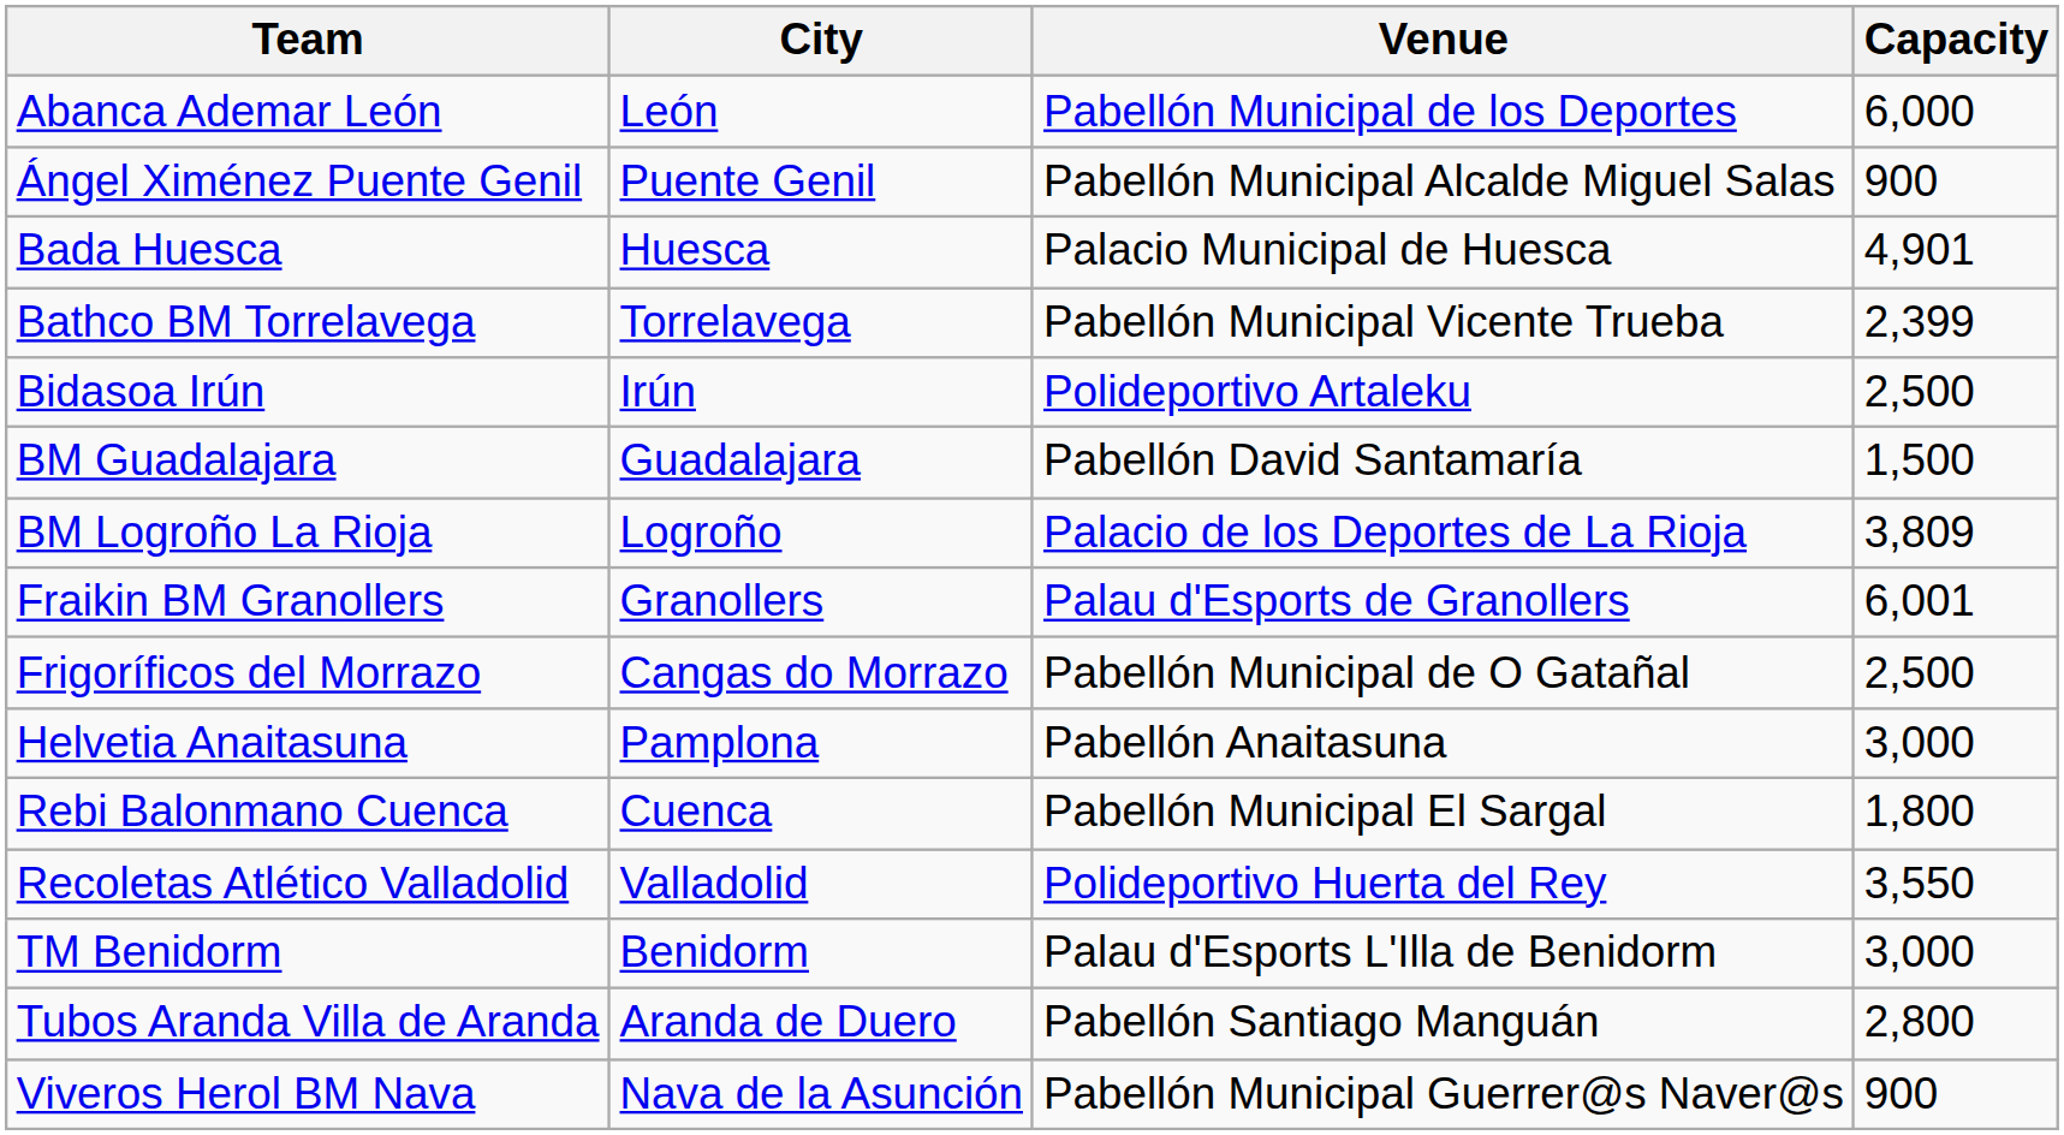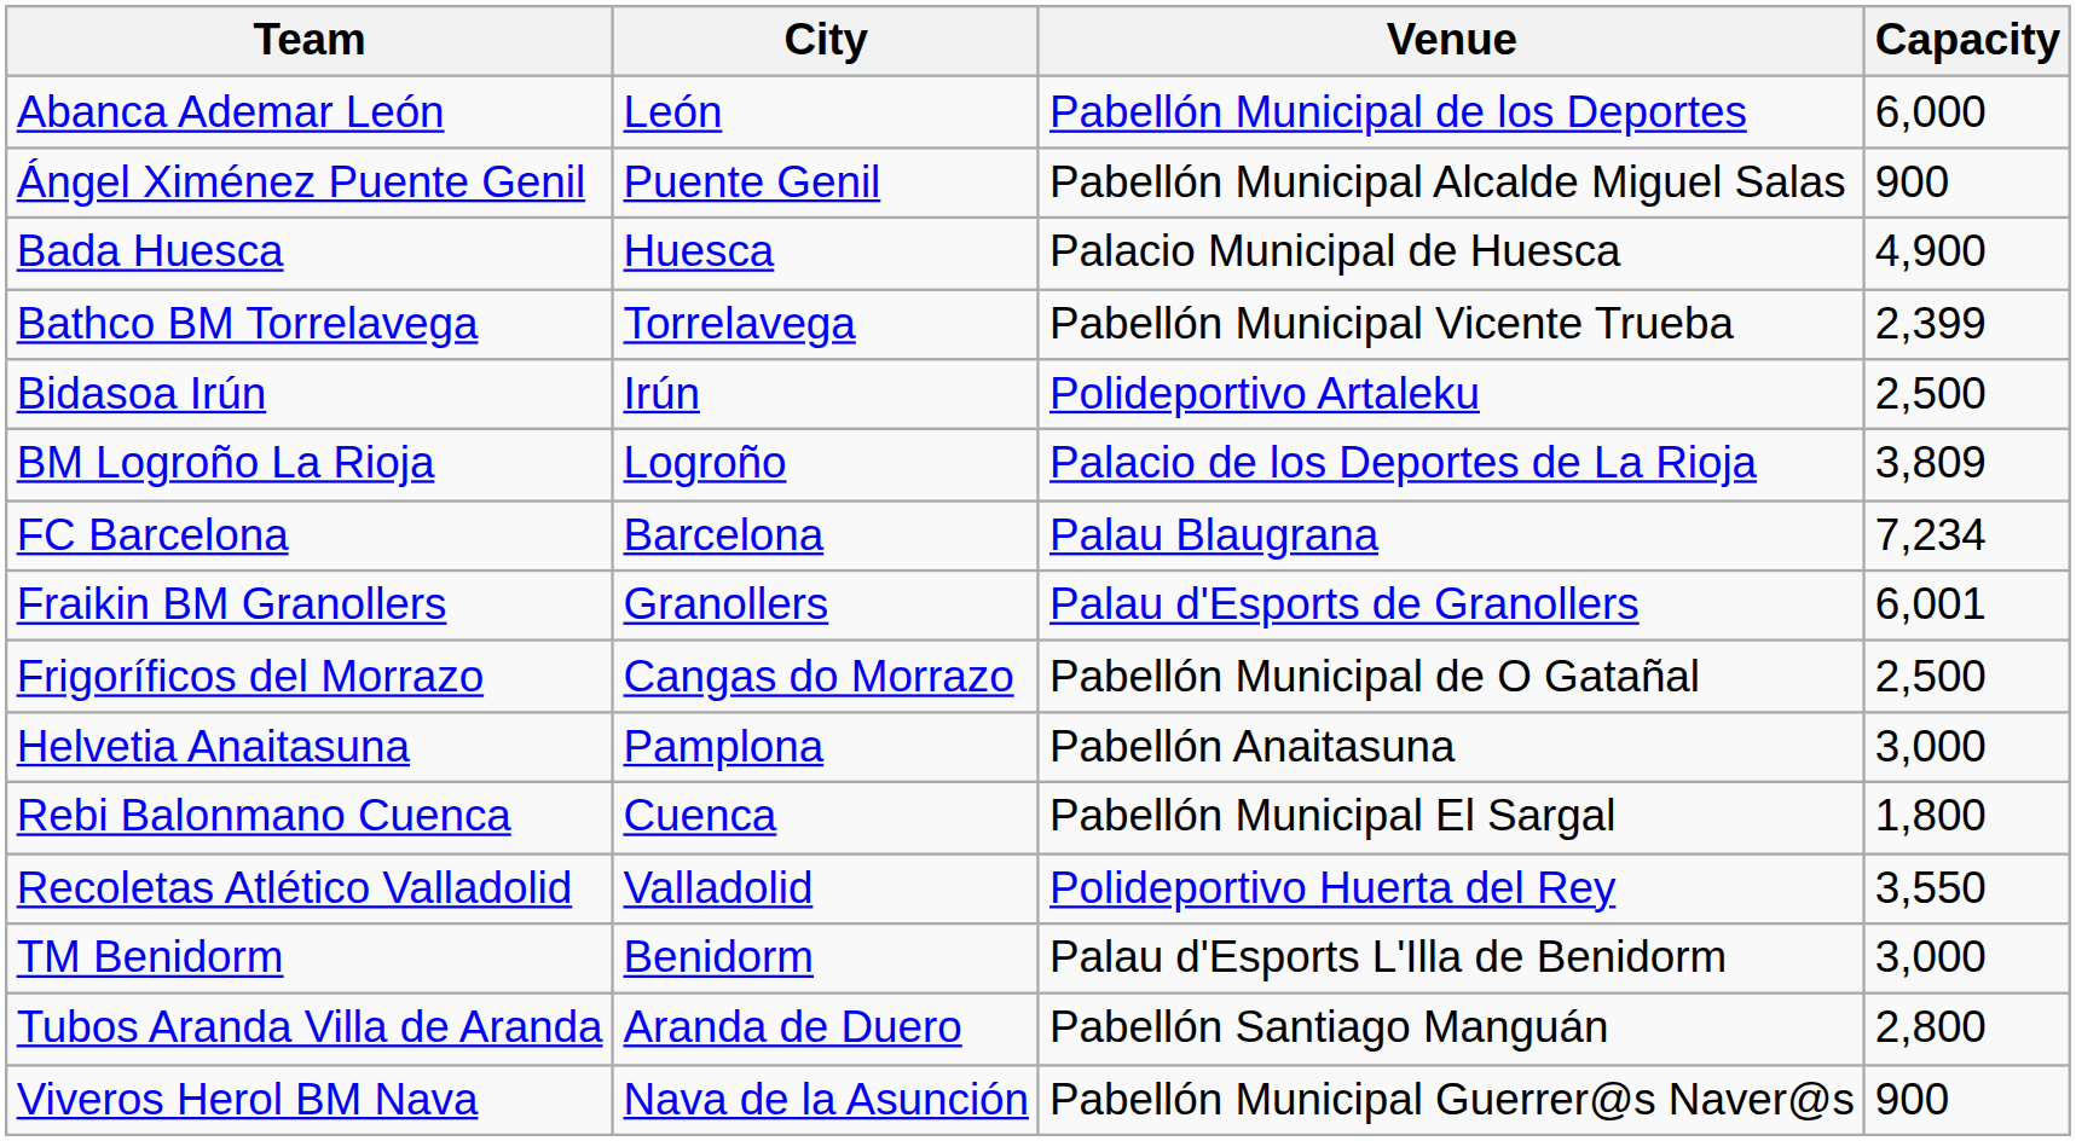Bada Huesca | Capacity: 4,901 -> 4,900
- row: BM Guadalajara | Guadalajara | Pabellón David Santamaría | 1,500
+ row: FC Barcelona | Barcelona | Palau Blaugrana | 7,234
